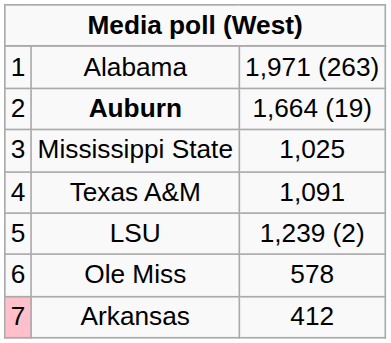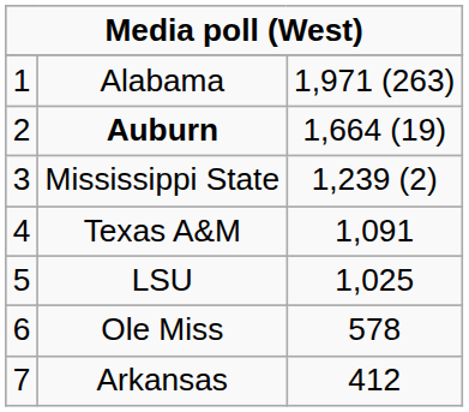Mississippi State | column 3: 1,025 -> 1,239 (2)
LSU | column 3: 1,239 (2) -> 1,025
Arkansas | column 1: pink background -> no background
